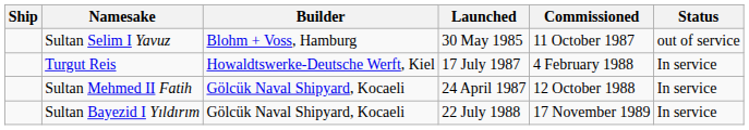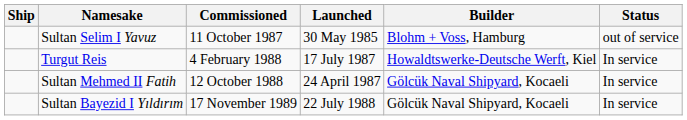columns swapped: Builder <-> Commissioned
